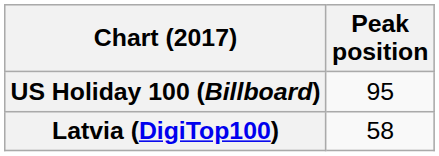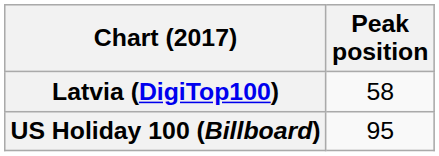rows swapped: Latvia (DigiTop100) <-> US Holiday 100 (Billboard)
